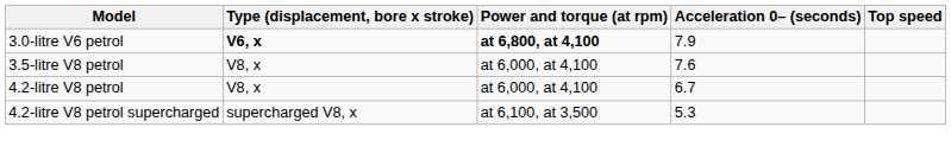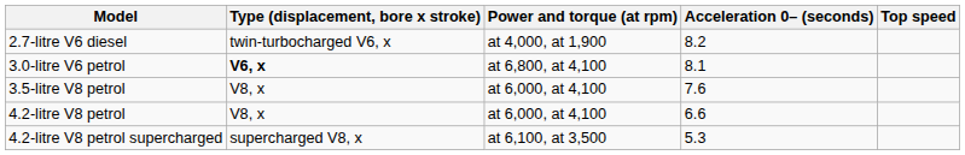+ row: 2.7-litre V6 diesel | twin-turbocharged V6, x | at 4,000, at 1,900 | 8.2
3.0-litre V6 petrol | Power and torque (at rpm): bold -> normal
3.0-litre V6 petrol | Acceleration 0– (seconds): 7.9 -> 8.1
4.2-litre V8 petrol | Acceleration 0– (seconds): 6.7 -> 6.6
